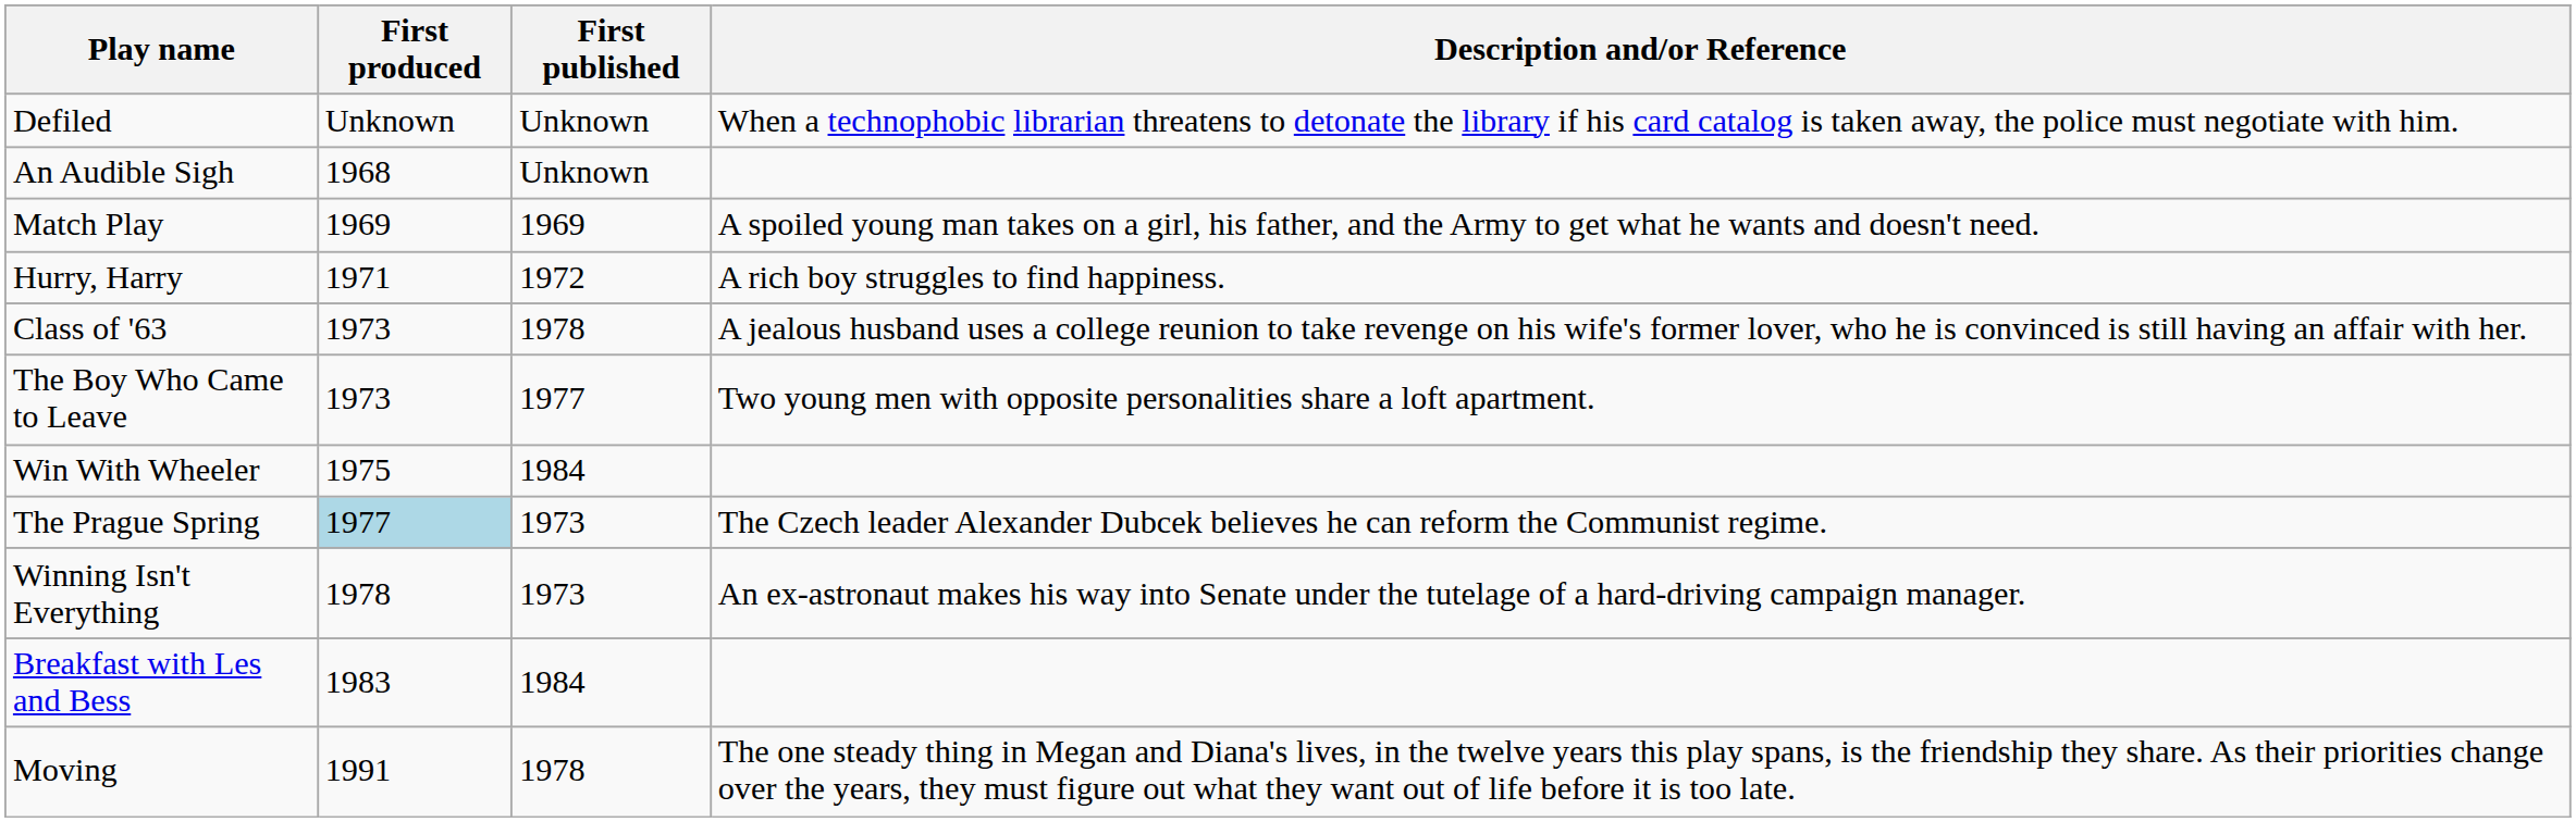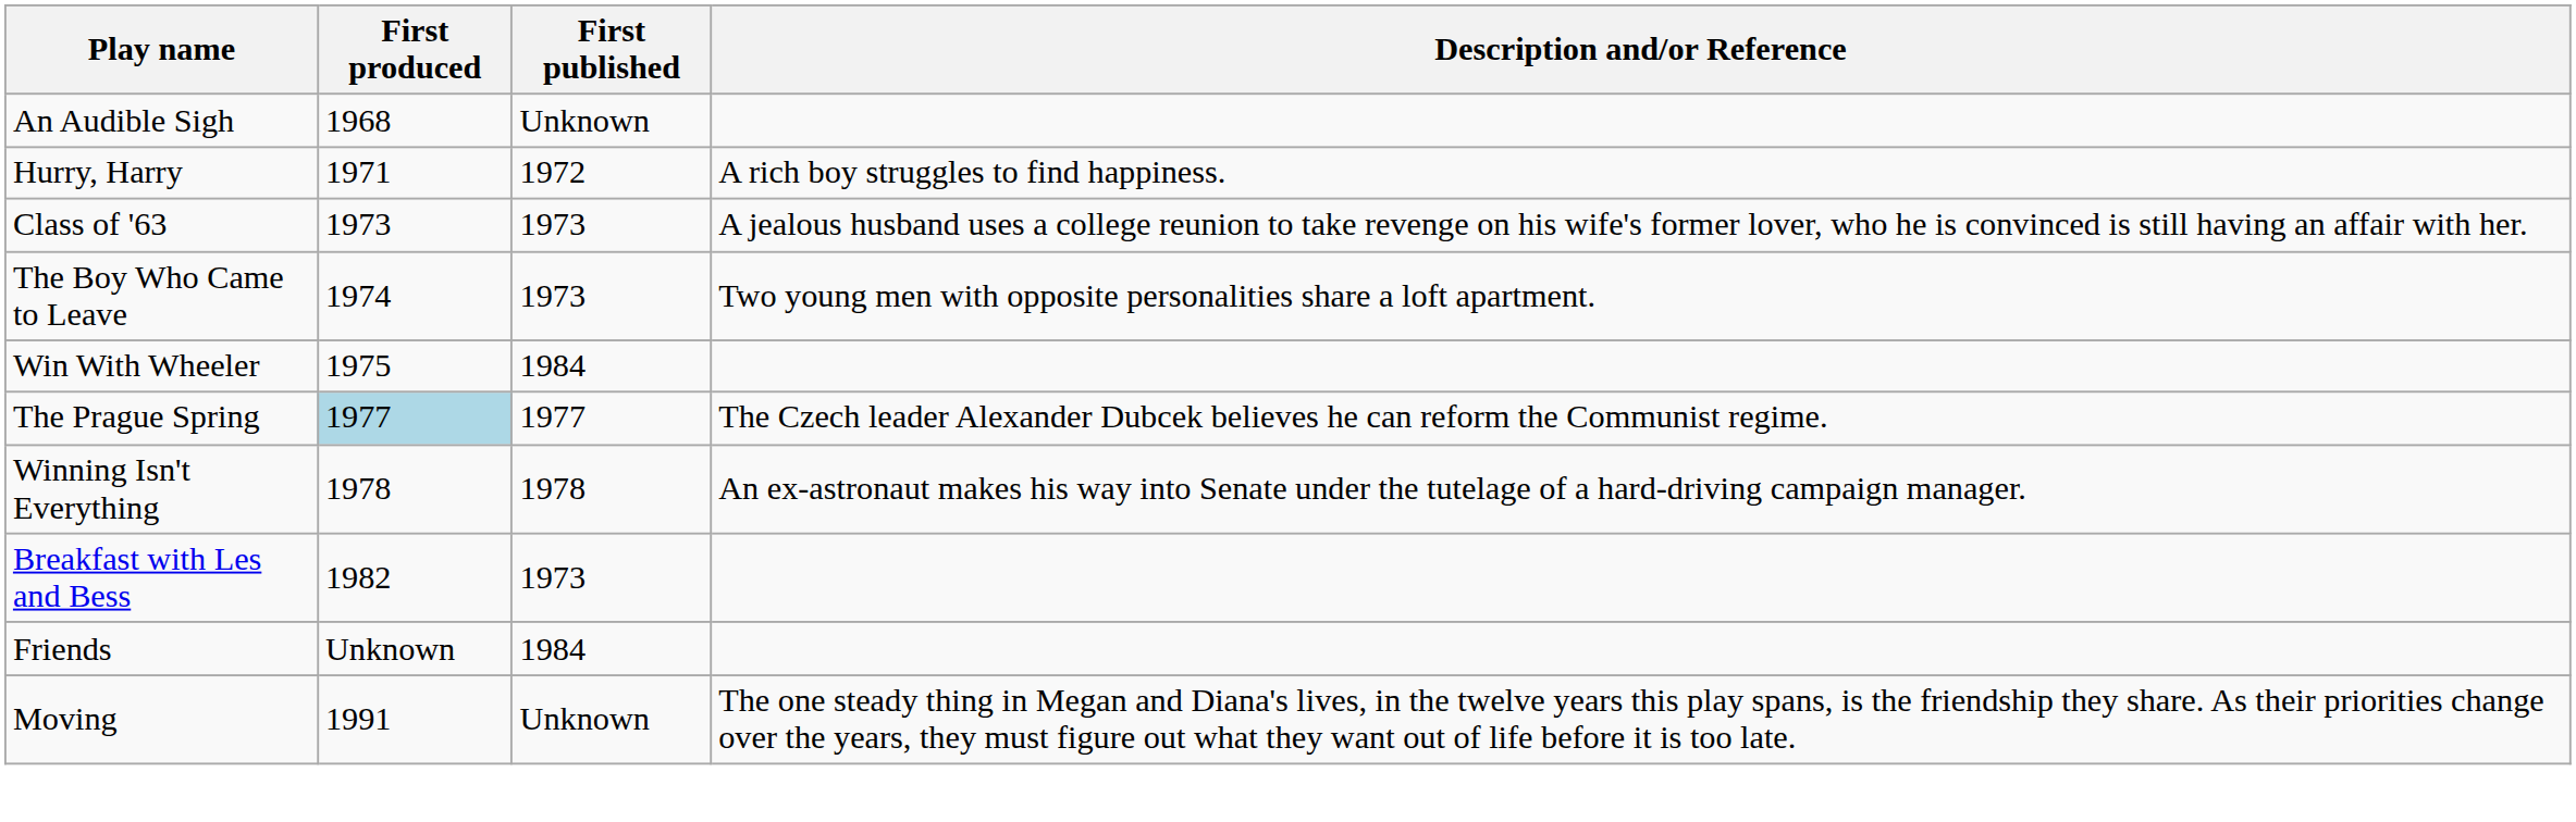- row: Defiled | Unknown | Unknown | When a technophobic librarian threatens to detonate the library if his card catalog is taken away, the police must negotiate with him.
- row: Match Play | 1969 | 1969 | A spoiled young man takes on a girl, his father, and the Army to get what he wants and doesn't need.
Class of '63 | First published: 1978 -> 1973
The Boy Who Came to Leave | First produced: 1973 -> 1974
The Boy Who Came to Leave | First published: 1977 -> 1973
The Prague Spring | First published: 1973 -> 1977
Winning Isn't Everything | First published: 1973 -> 1978
Breakfast with Les and Bess | First produced: 1983 -> 1982
Breakfast with Les and Bess | First published: 1984 -> 1973
+ row: Friends | Unknown | 1984
Moving | First published: 1978 -> Unknown
